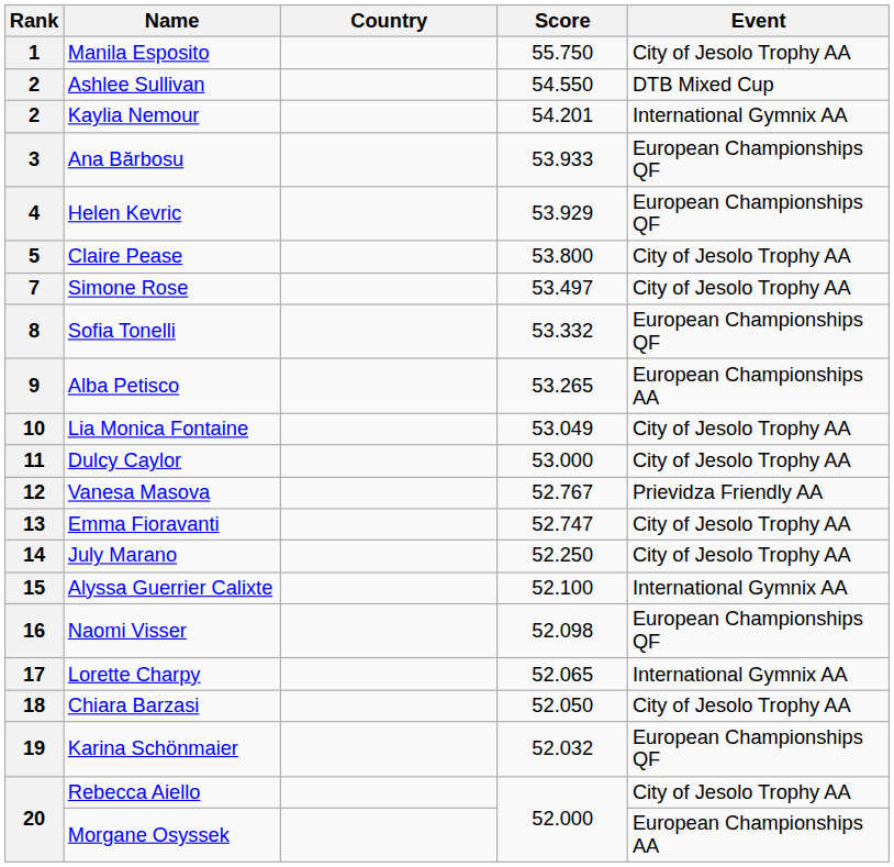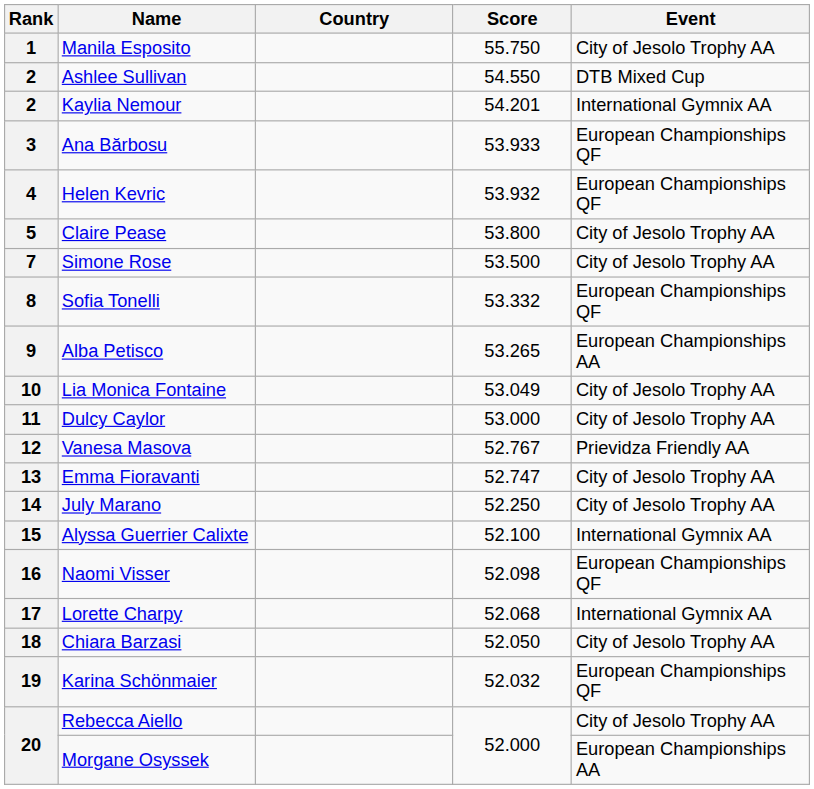4 | Score: 53.929 -> 53.932
7 | Score: 53.497 -> 53.500
17 | Score: 52.065 -> 52.068
